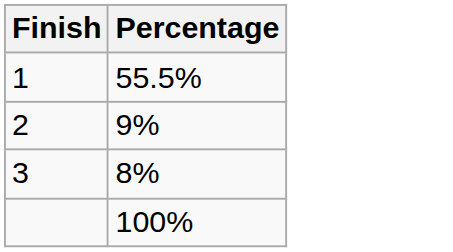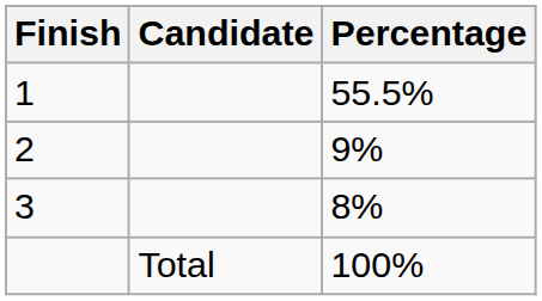+ column: Candidate | Total
